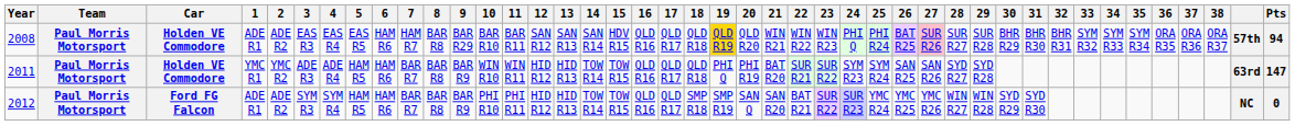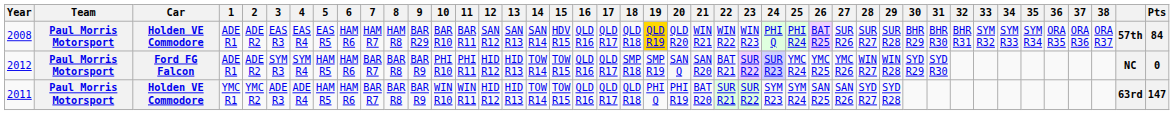2008 | 8: BAR R8 -> HAM R8
2008 | 27: pink background -> no background
2008 | Pts: 94 -> 84
rows swapped: 2011 <-> 2012
